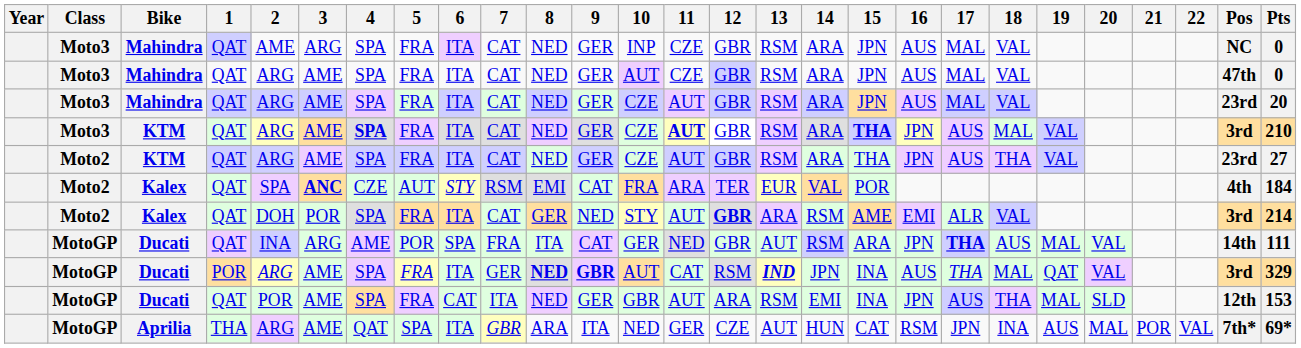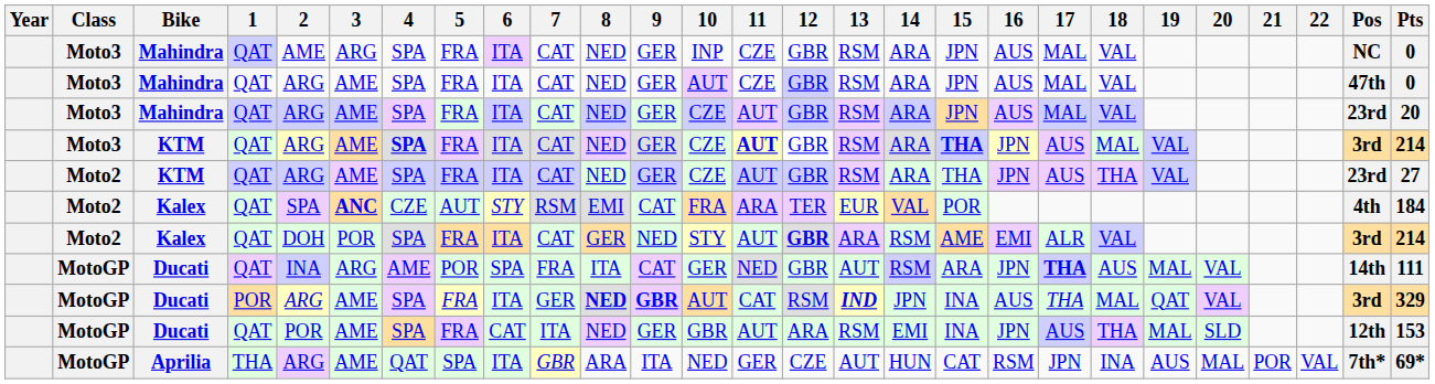Moto3 / KTM | Pts: 210 -> 214
